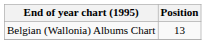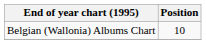Belgian (Wallonia) Albums Chart | Position: 13 -> 10
